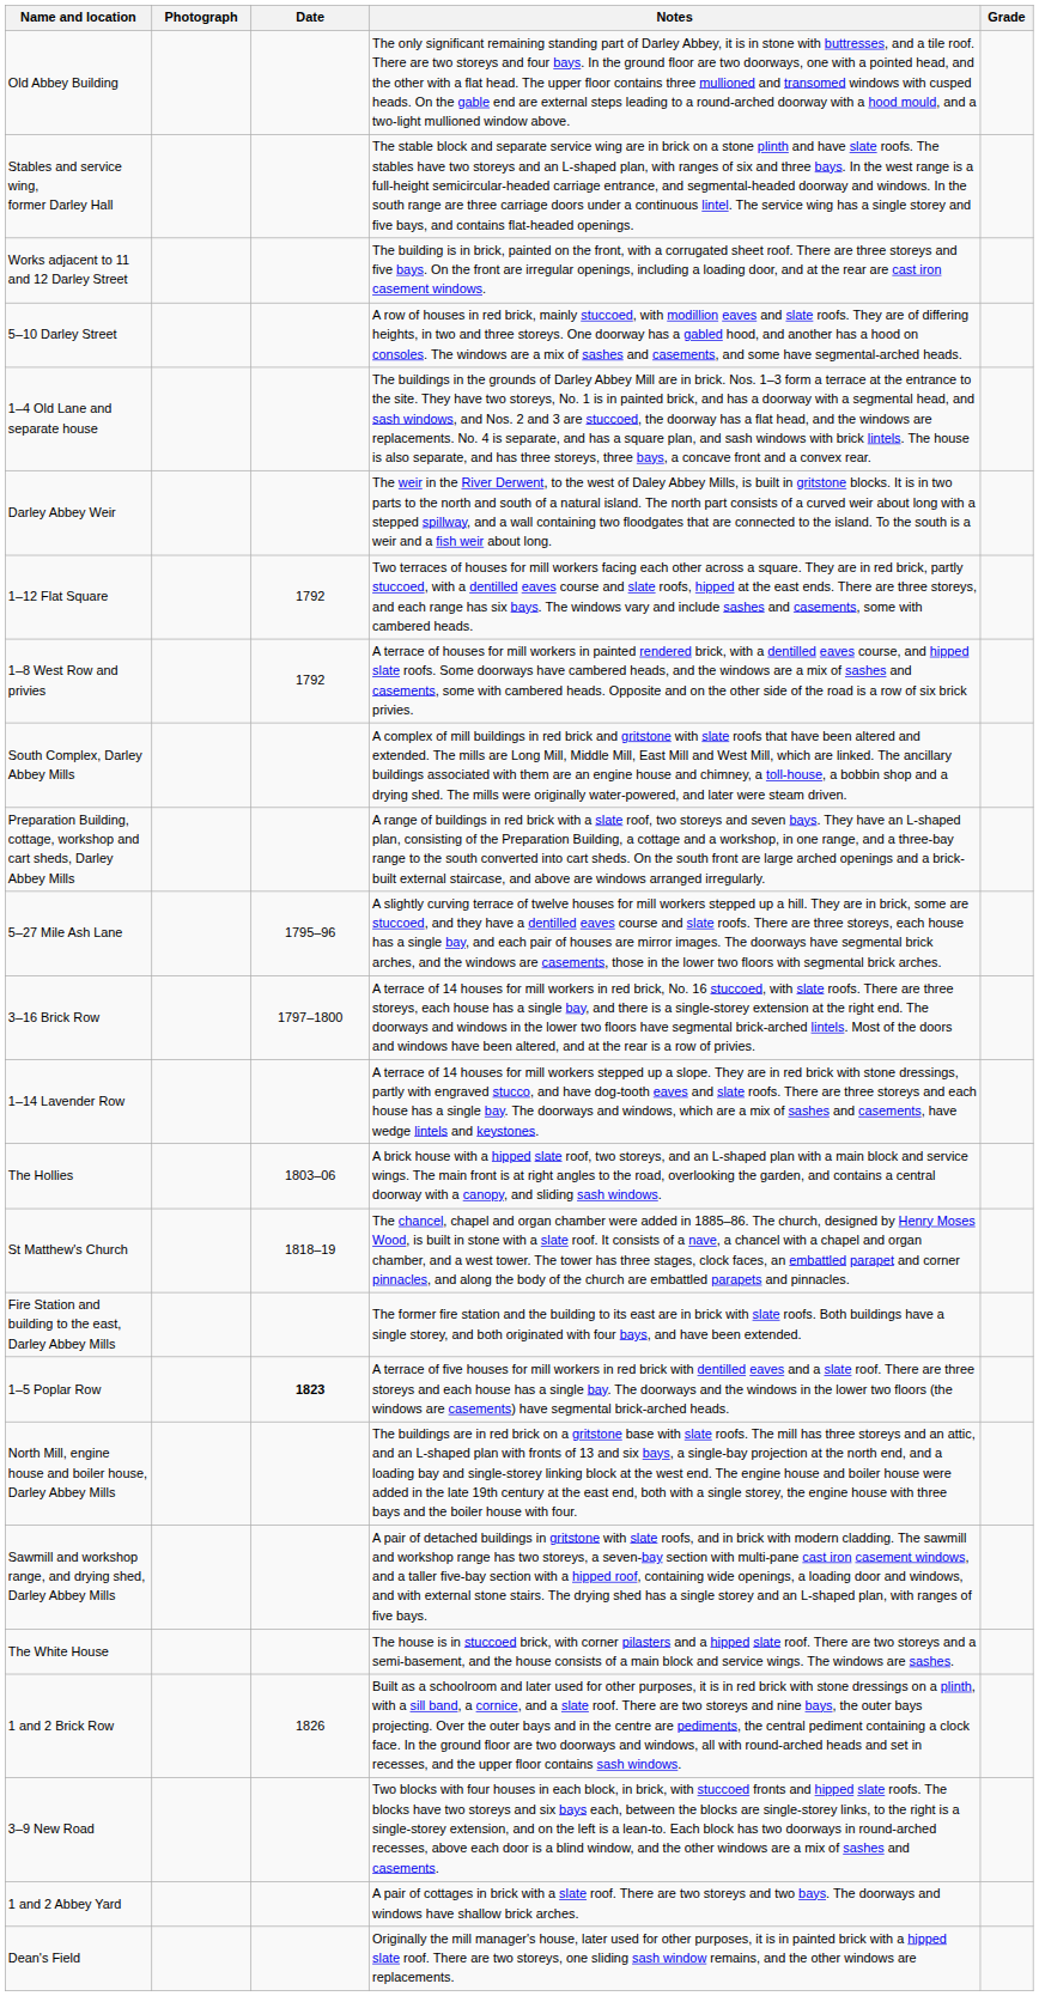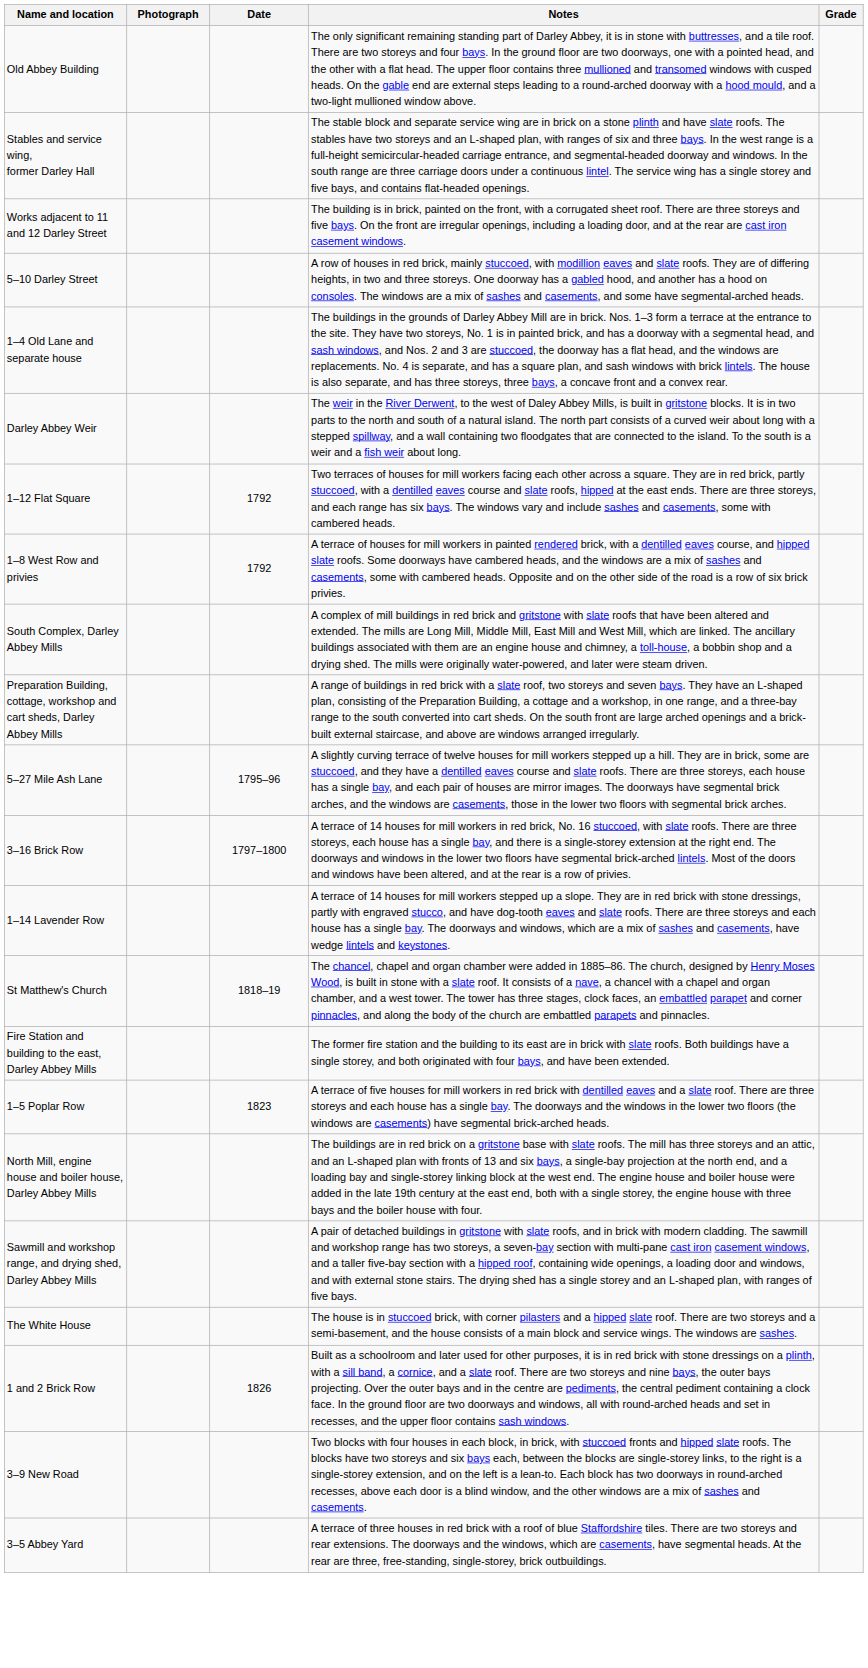- row: The Hollies | 1803–06 | A brick house with a hipped slate roof, two storeys, and an L-shaped plan with a main block and service wings. The main front is at right angles to the road, overlooking the garden, and contains a central doorway with a canopy, and sliding sash windows.
1–5 Poplar Row | Date: bold -> normal
- row: 1 and 2 Abbey Yard | A pair of cottages in brick with a slate roof. There are two storeys and two bays. The doorways and windows have shallow brick arches.
- row: Dean's Field | Originally the mill manager's house, later used for other purposes, it is in painted brick with a hipped slate roof. There are two storeys, one sliding sash window remains, and the other windows are replacements.
+ row: 3–5 Abbey Yard | A terrace of three houses in red brick with a roof of blue Staffordshire tiles. There are two storeys and rear extensions. The doorways and the windows, which are casements, have segmental heads. At the rear are three, free-standing, single-storey, brick outbuildings.
